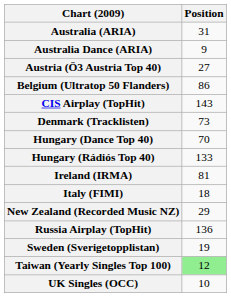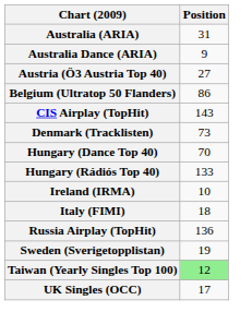Ireland (IRMA) | Position: 81 -> 10
- row: New Zealand (Recorded Music NZ) | 29
UK Singles (OCC) | Position: 10 -> 17
